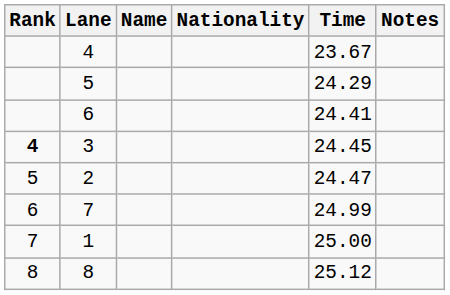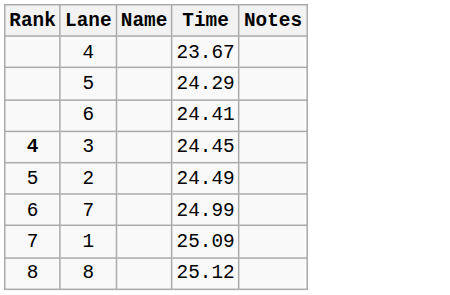- column: Nationality
2 | Time: 24.47 -> 24.49
1 | Time: 25.00 -> 25.09
